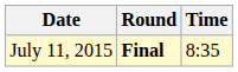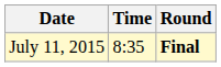columns swapped: Time <-> Round
